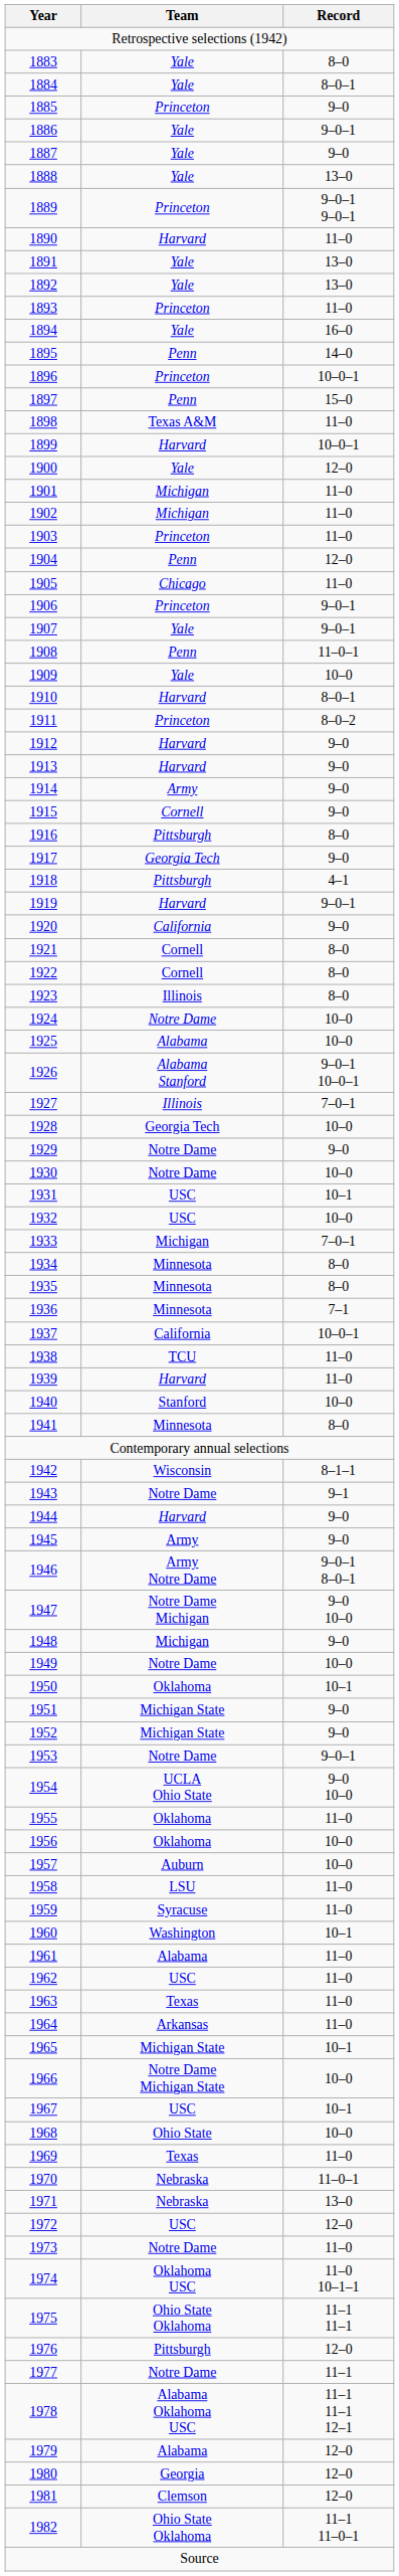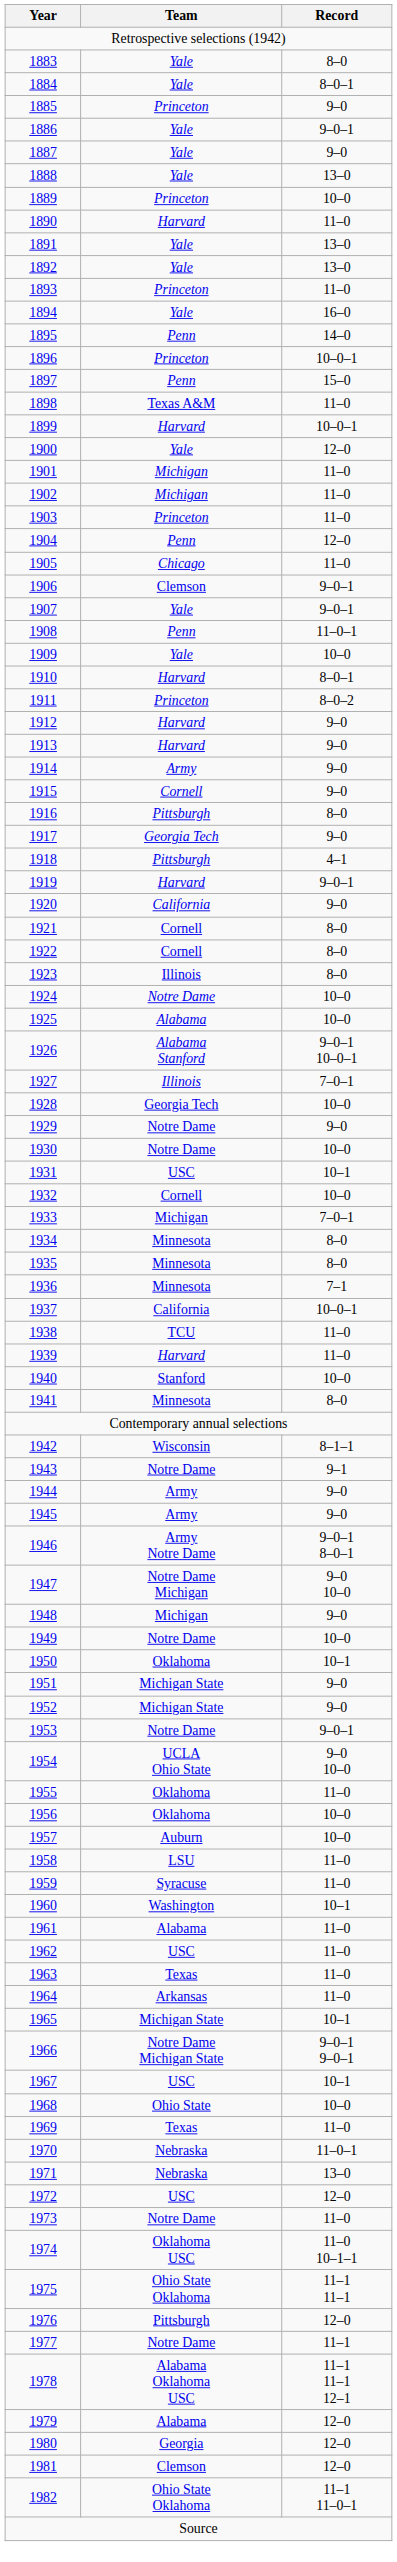1889 | Record: 9–0–1 9–0–1 -> 10–0
1906 | Team: Princeton -> Clemson
1932 | Team: USC -> Cornell
1944 | Team: Harvard -> Army
1966 | Record: 10–0 -> 9–0–1 9–0–1
